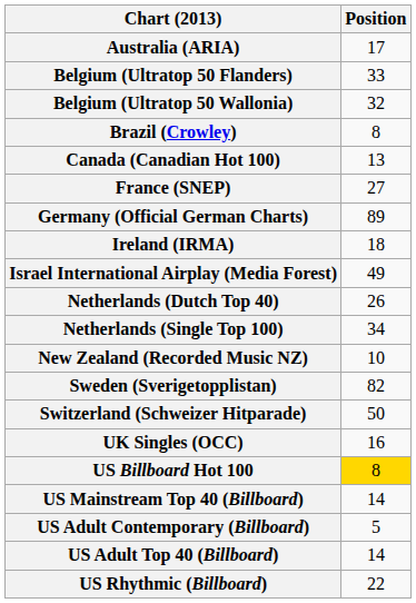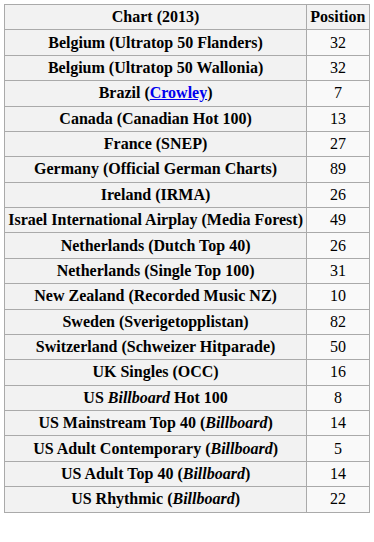- row: Australia (ARIA) | 17
Belgium (Ultratop 50 Flanders) | Position: 33 -> 32
Brazil (Crowley) | Position: 8 -> 7
Ireland (IRMA) | Position: 18 -> 26
Netherlands (Single Top 100) | Position: 34 -> 31
US Billboard Hot 100 | Position: gold background -> no background
